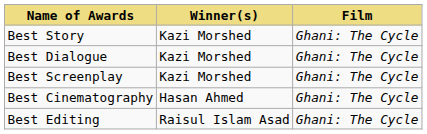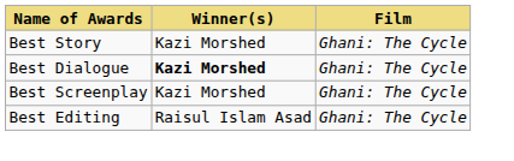Best Dialogue | Winner(s): normal -> bold
- row: Best Cinematography | Hasan Ahmed | Ghani: The Cycle
